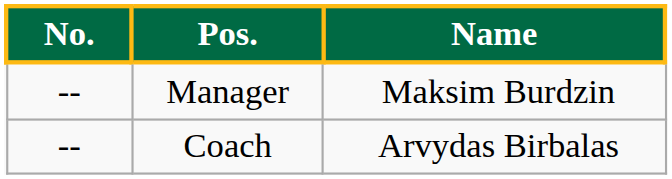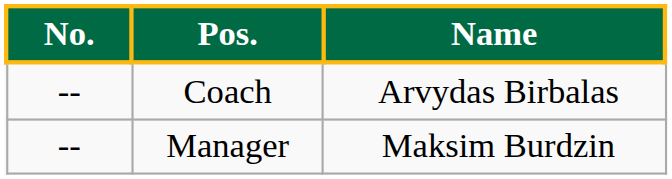rows swapped: Manager <-> Coach
